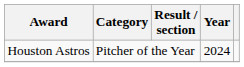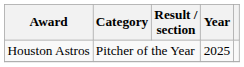Houston Astros | Year: 2024 -> 2025
